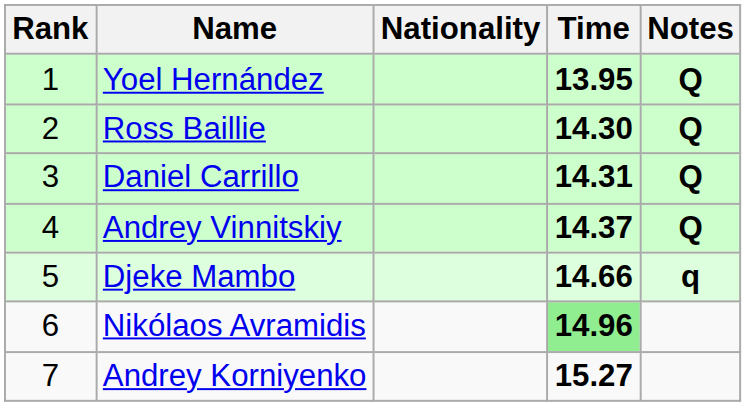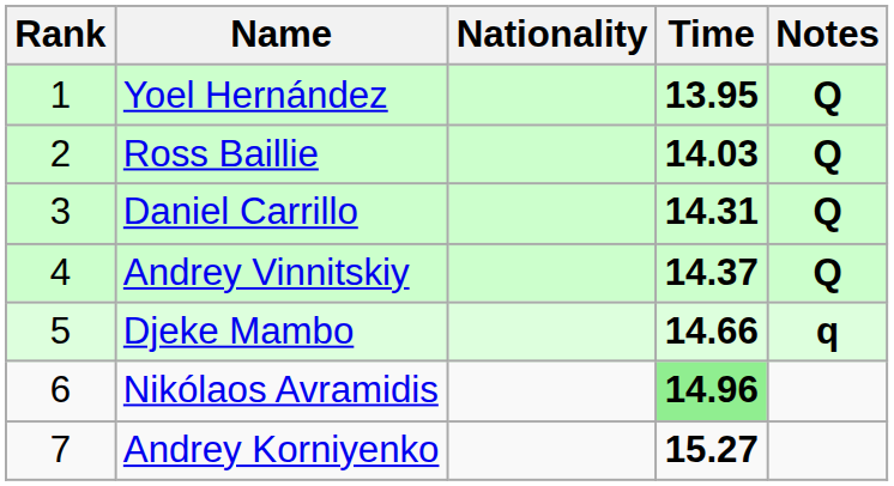Ross Baillie | Time: 14.30 -> 14.03
